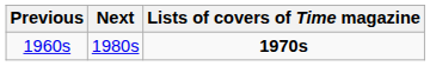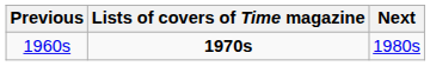columns swapped: Lists of covers of Time magazine <-> Next
